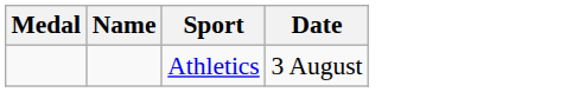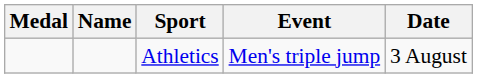+ column: Event | Men's triple jump
